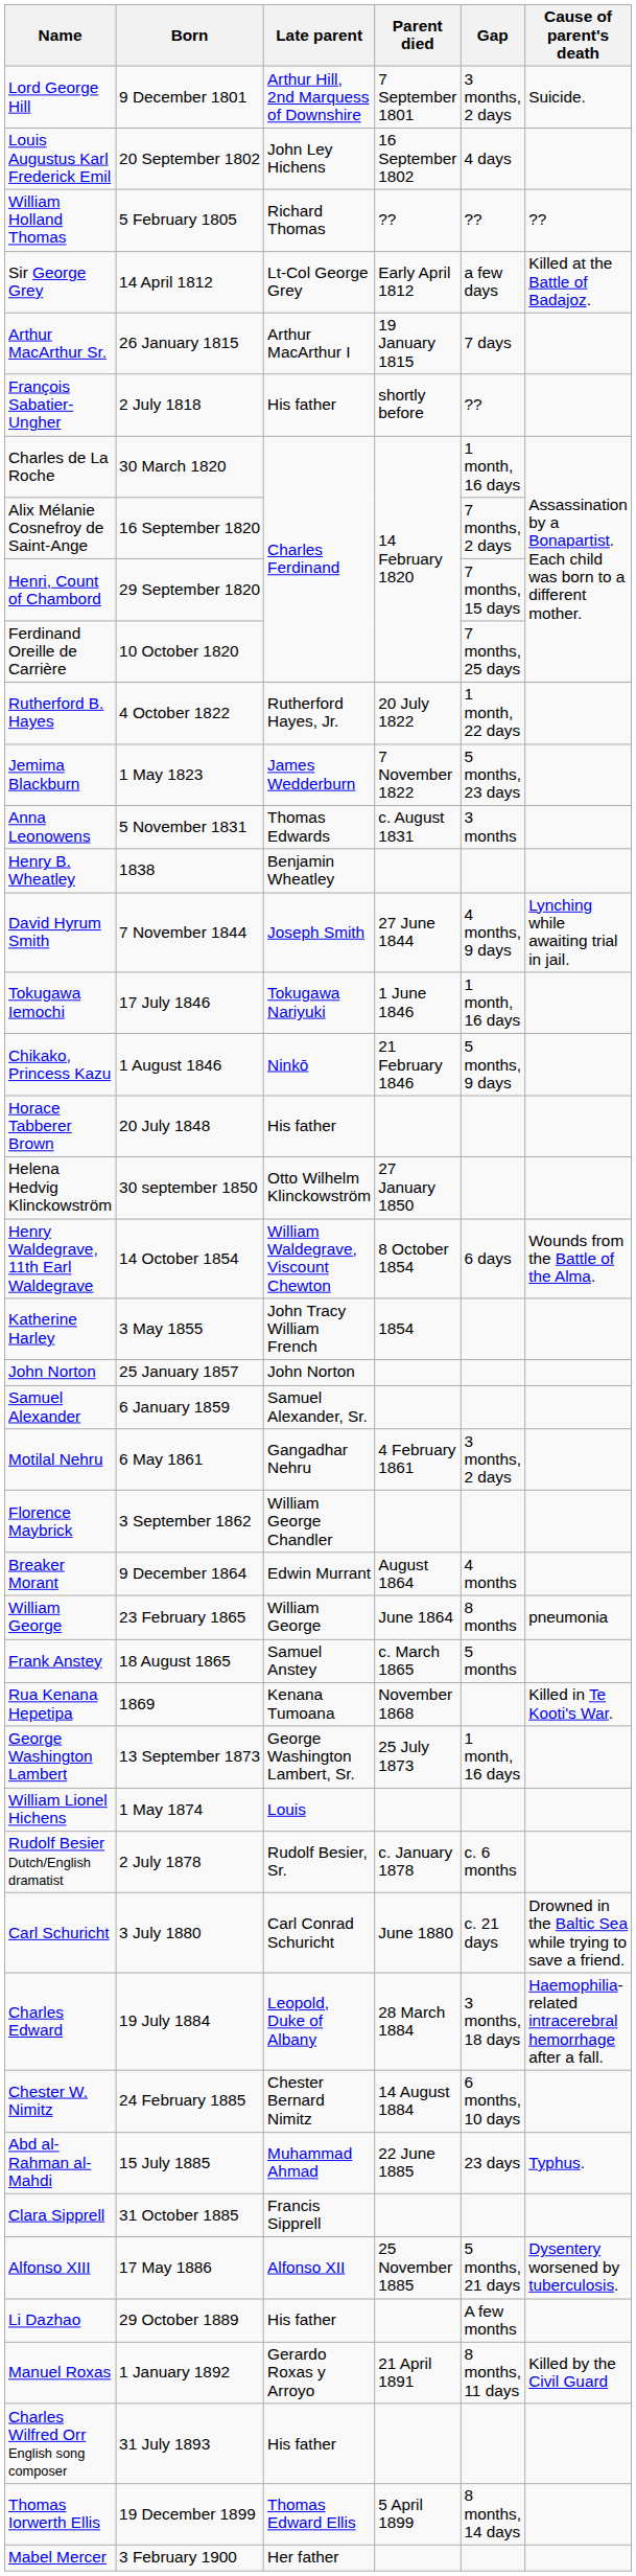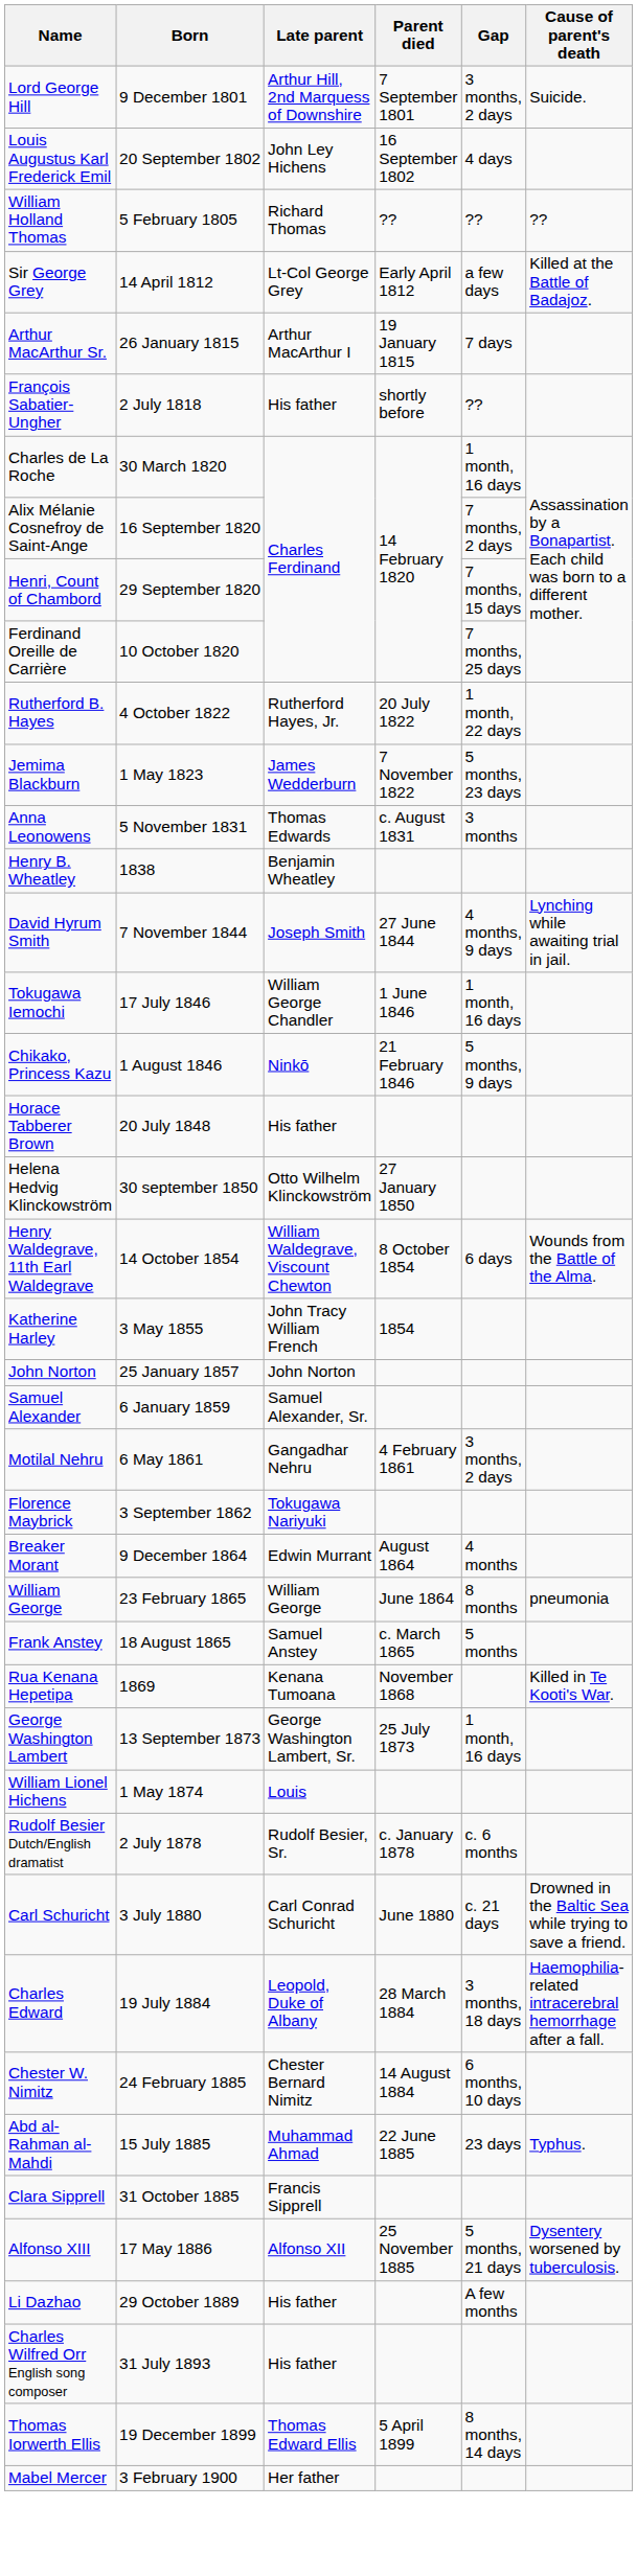Tokugawa Iemochi | Late parent: Tokugawa Nariyuki -> William George Chandler
Florence Maybrick | Late parent: William George Chandler -> Tokugawa Nariyuki
- row: Manuel Roxas | 1 January 1892 | Gerardo Roxas y Arroyo | 21 April 1891 | 8 months, 11 days | Killed by the Civil Guard
